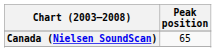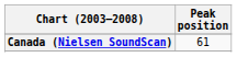Canada (Nielsen SoundScan) | Peak position: 65 -> 61
